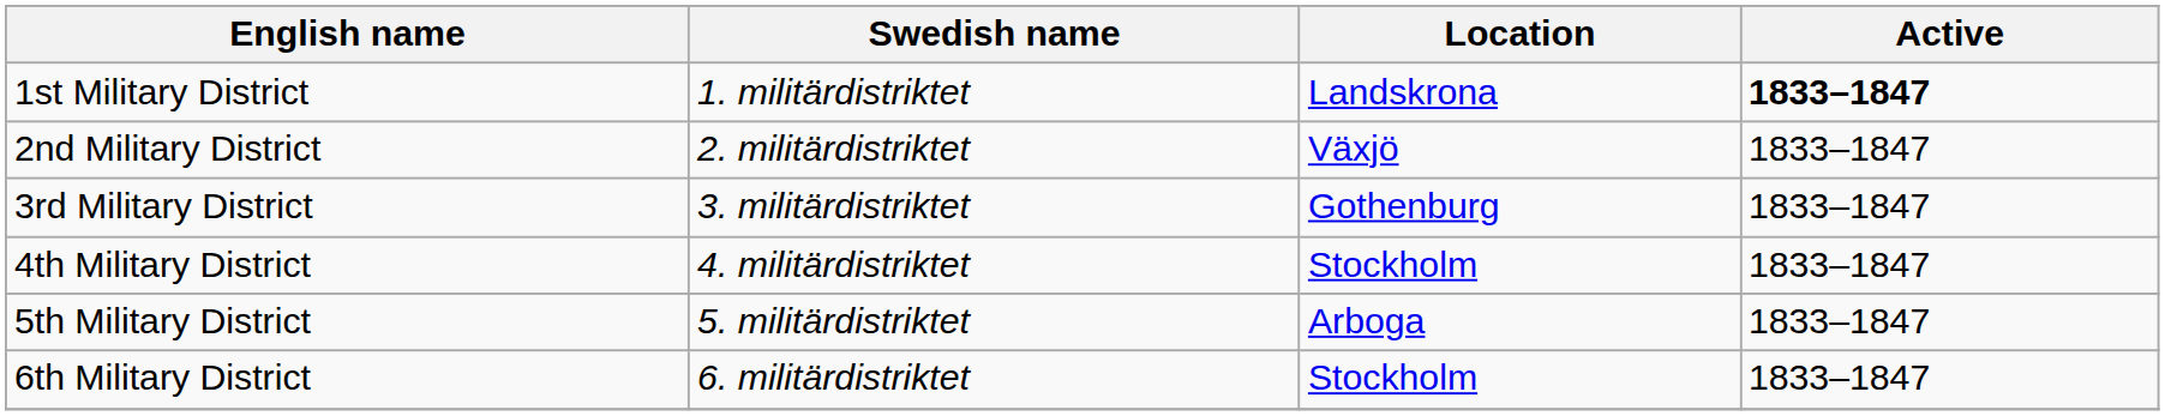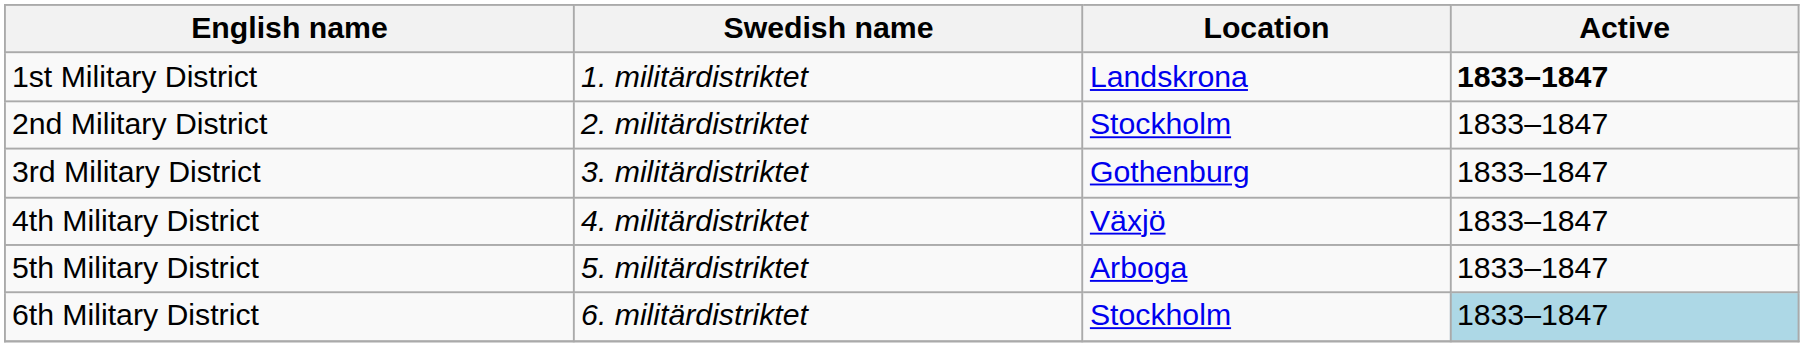2nd Military District | Location: Växjö -> Stockholm
4th Military District | Location: Stockholm -> Växjö
6th Military District | Active: no background -> lightblue background
